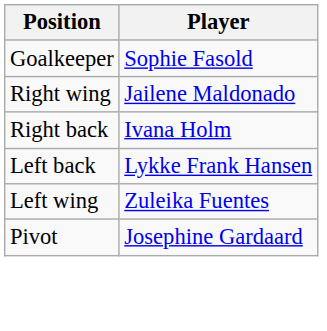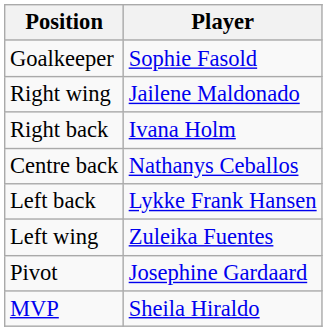+ row: Centre back | Nathanys Ceballos
+ row: MVP | Sheila Hiraldo
